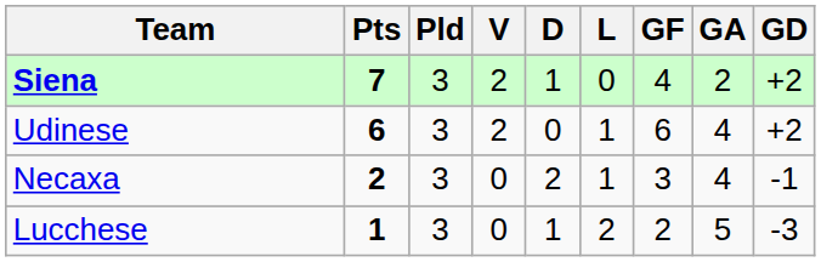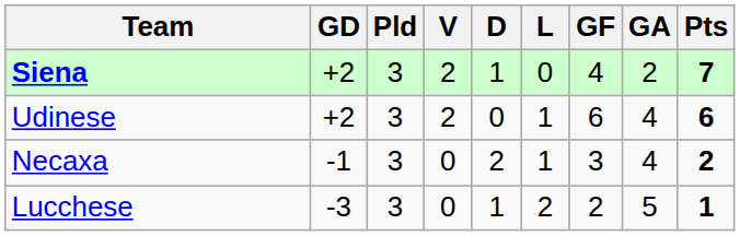columns swapped: Pts <-> GD
